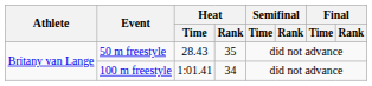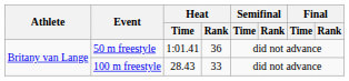50 m freestyle | Heat / Time: 28.43 -> 1:01.41
50 m freestyle | Heat / Rank: 35 -> 36
100 m freestyle | Heat / Time: 1:01.41 -> 28.43
100 m freestyle | Heat / Rank: 34 -> 33
